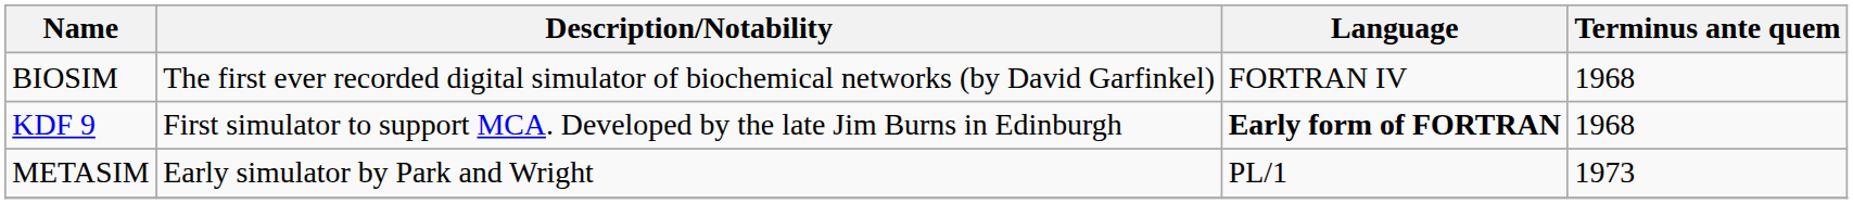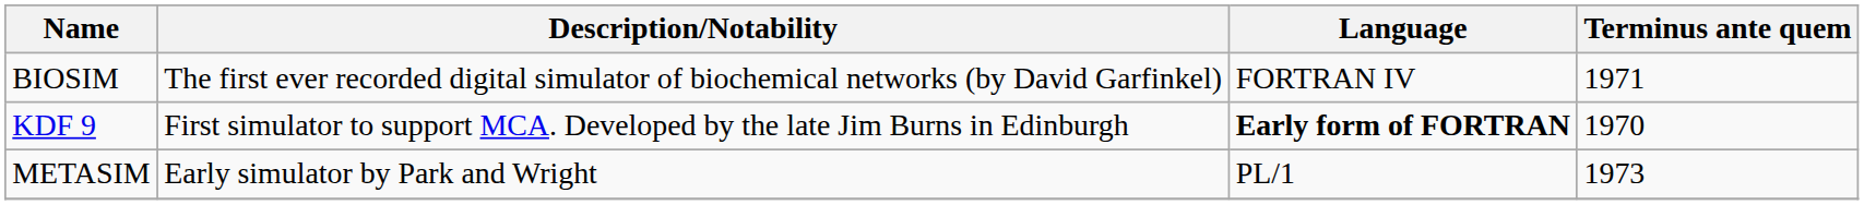BIOSIM | Terminus ante quem: 1968 -> 1971
KDF 9 | Terminus ante quem: 1968 -> 1970
